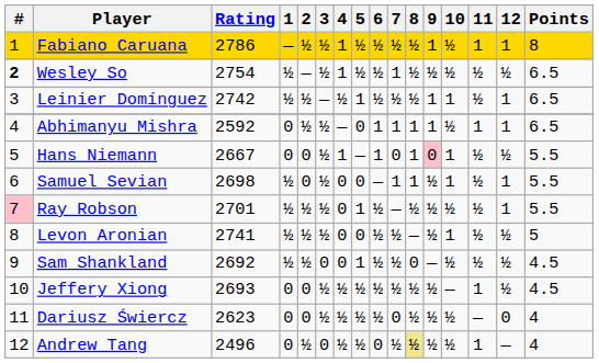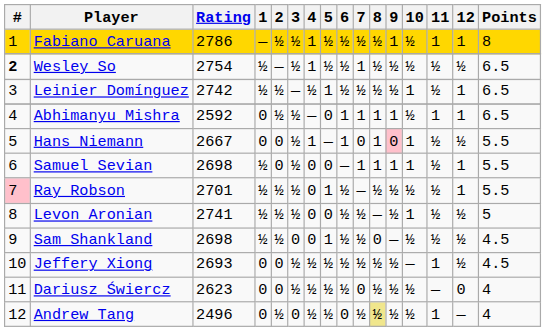Leinier Domínguez | 9: 1 -> ½
Samuel Sevian | 9: ½ -> 1
Sam Shankland | Rating: 2692 -> 2698
